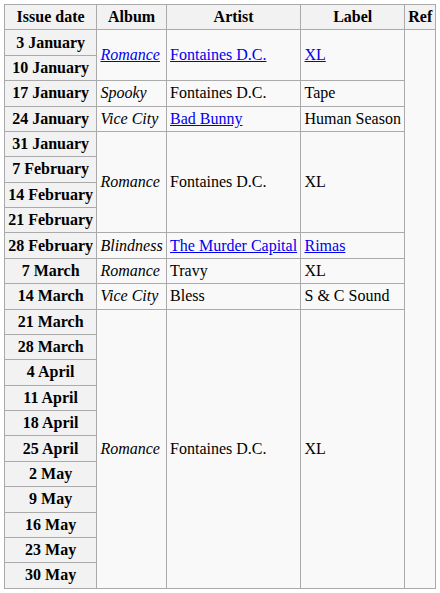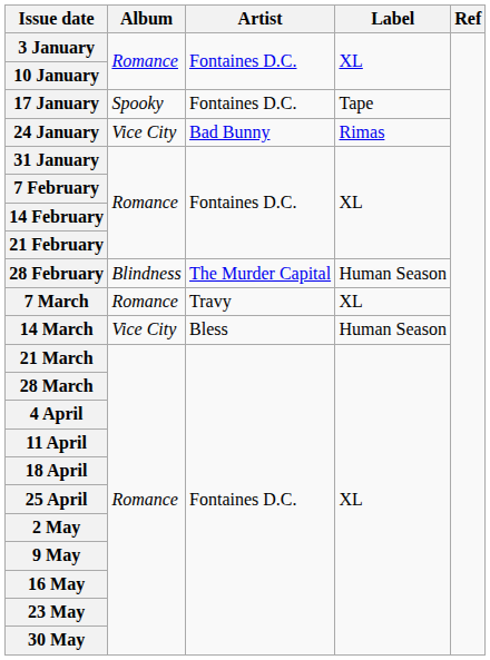24 January | Label: Human Season -> Rimas
28 February | Label: Rimas -> Human Season
14 March | Label: S & C Sound -> Human Season
